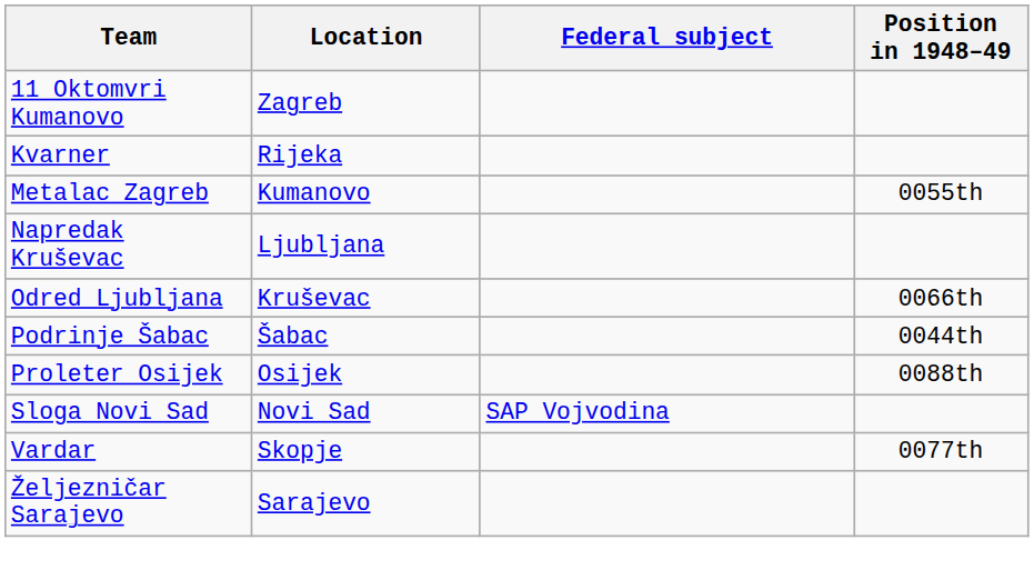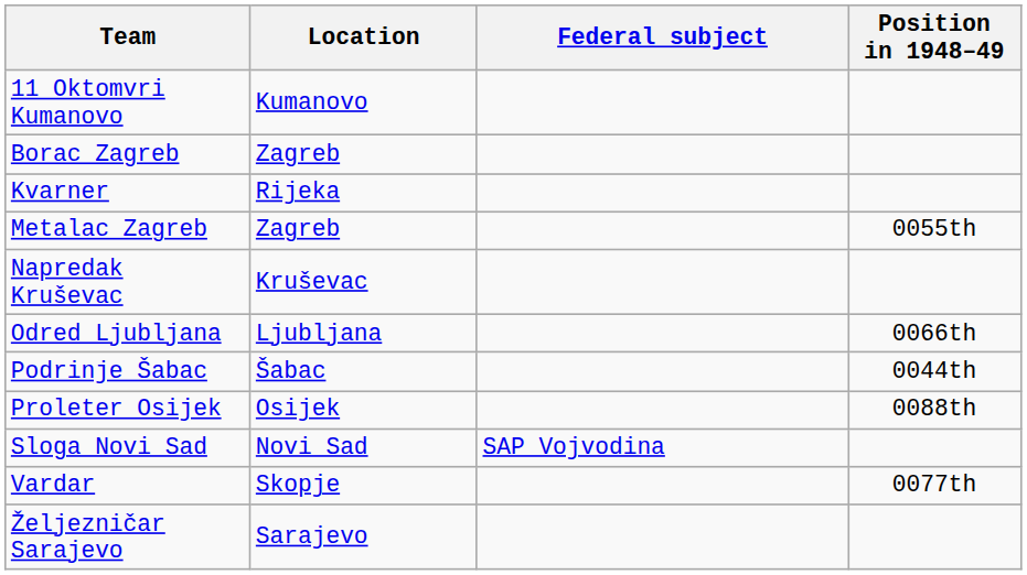11 Oktomvri Kumanovo | Location: Zagreb -> Kumanovo
+ row: Borac Zagreb | Zagreb
Metalac Zagreb | Location: Kumanovo -> Zagreb
Napredak Kruševac | Location: Ljubljana -> Kruševac
Odred Ljubljana | Location: Kruševac -> Ljubljana
